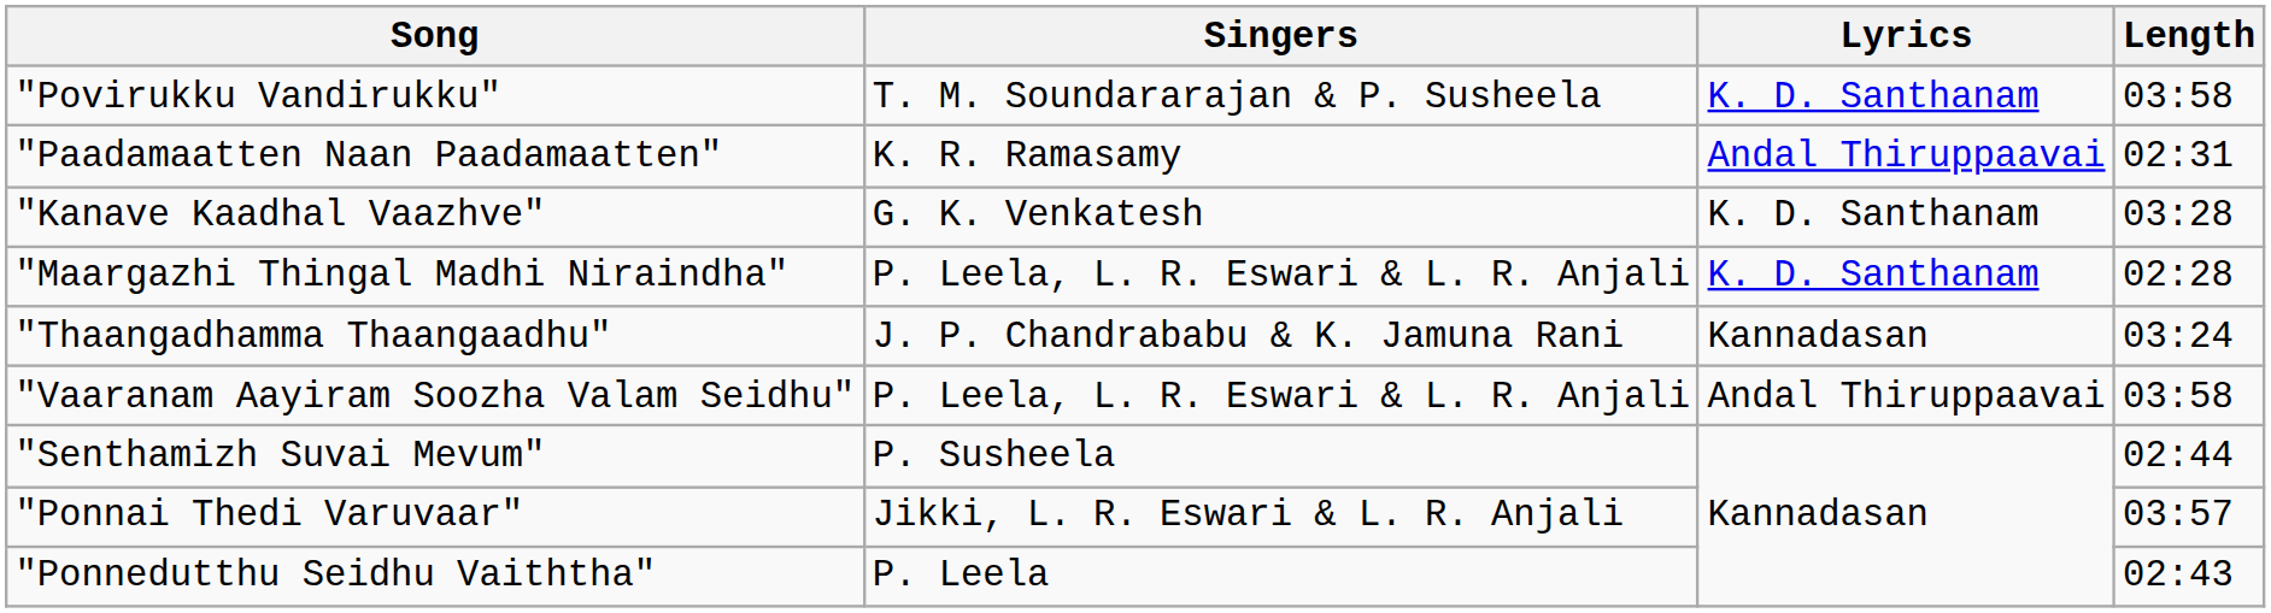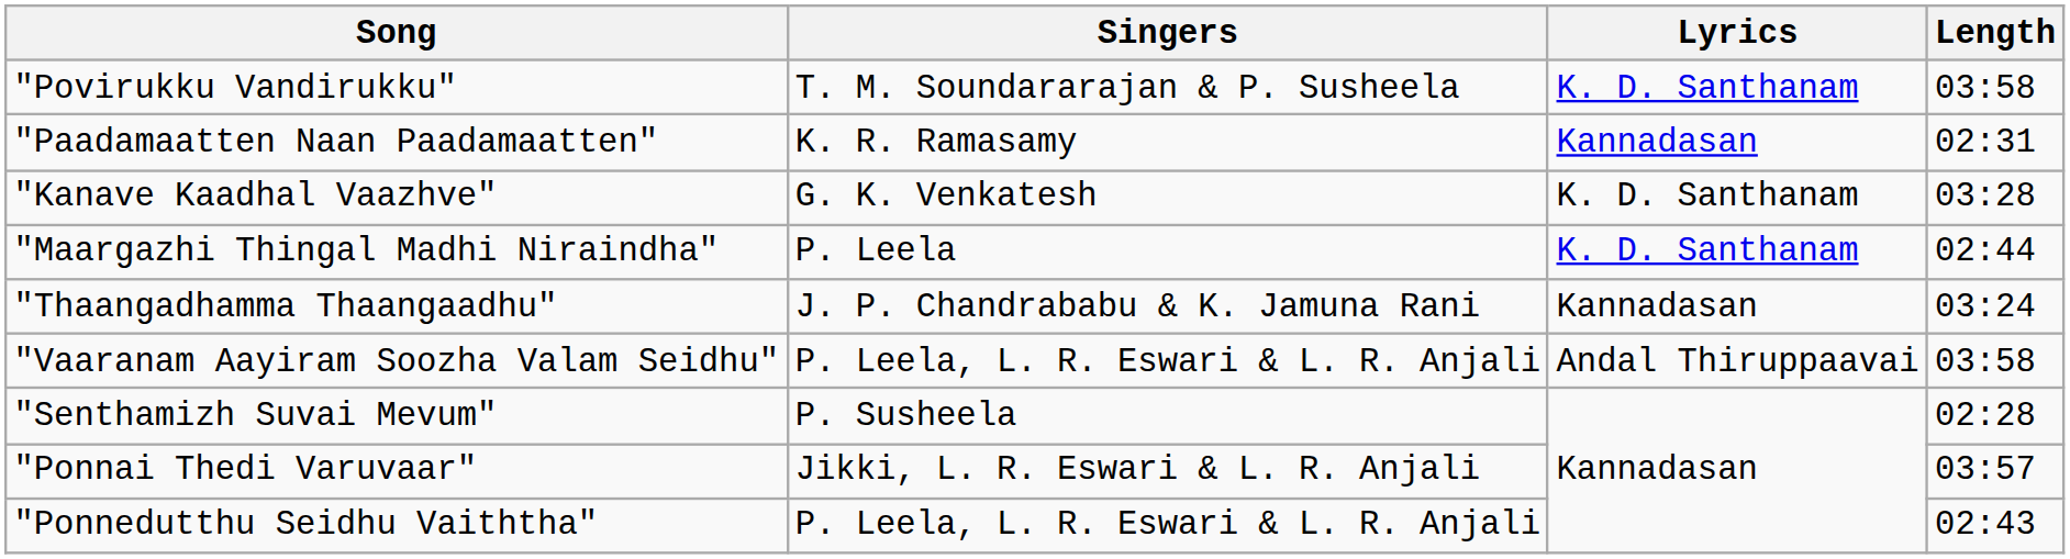"Paadamaatten Naan Paadamaatten" | Lyrics: Andal Thiruppaavai -> Kannadasan
"Maargazhi Thingal Madhi Niraindha" | Singers: P. Leela, L. R. Eswari & L. R. Anjali -> P. Leela
"Maargazhi Thingal Madhi Niraindha" | Length: 02:28 -> 02:44
"Senthamizh Suvai Mevum" | Length: 02:44 -> 02:28
"Ponnedutthu Seidhu Vaiththa" | Singers: P. Leela -> P. Leela, L. R. Eswari & L. R. Anjali
